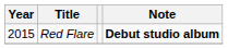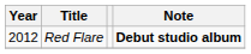Red Flare | Year: 2015 -> 2012
